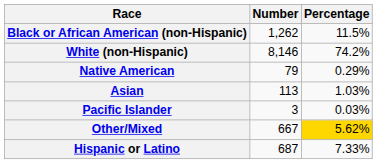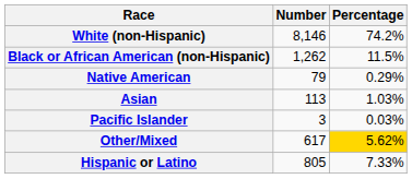rows swapped: White (non-Hispanic) <-> Black or African American (non-Hispanic)
Other/Mixed | Number: 667 -> 617
Hispanic or Latino | Number: 687 -> 805
